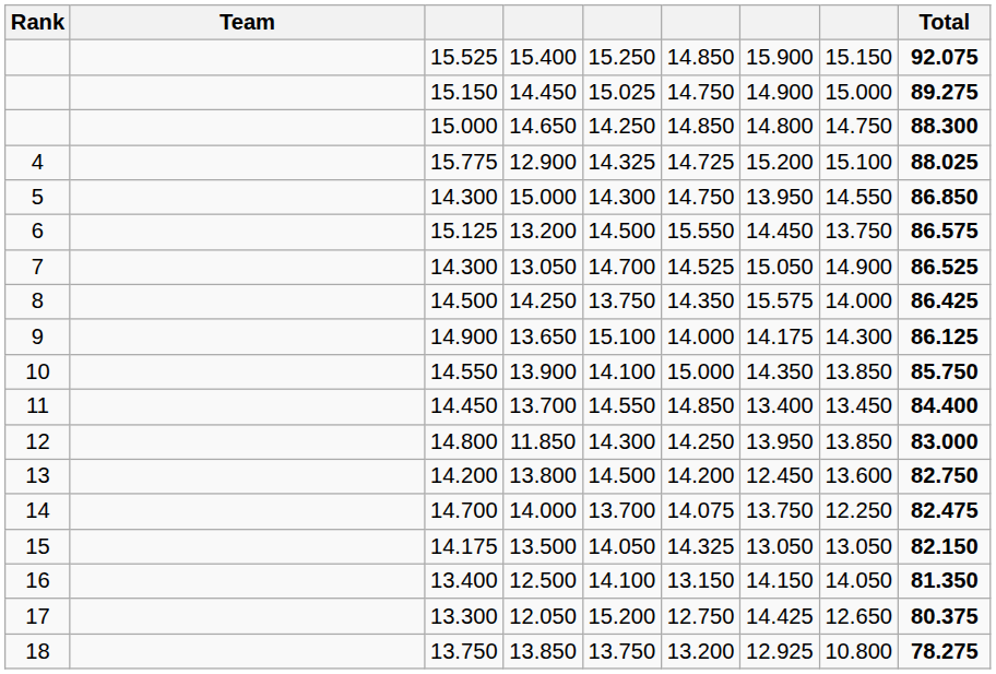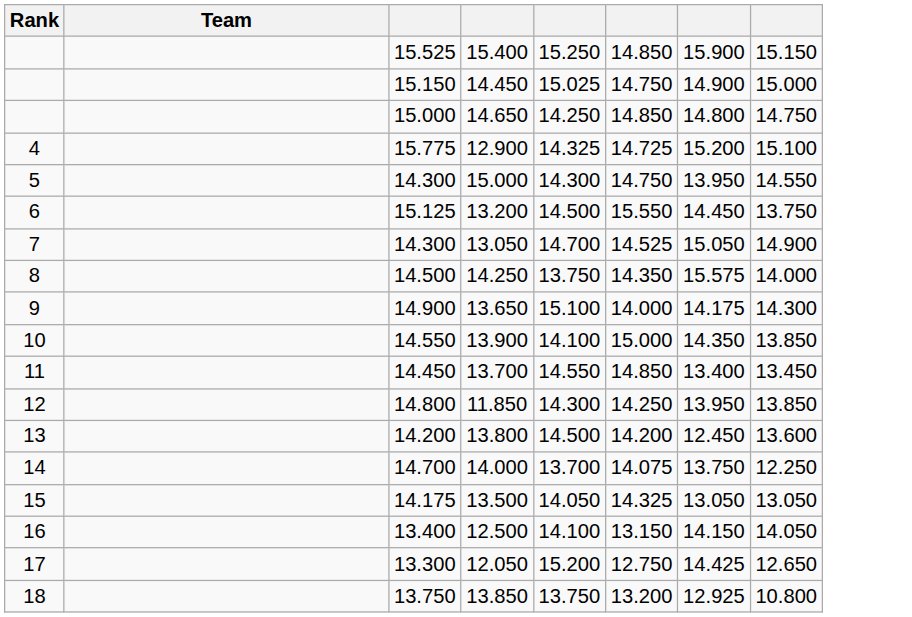- column: Total | 92.075 | 89.275 | 88.300 | 88.025 | 86.850 | 86.575 | 86.525 | 86.425 | 86.125 | 85.750 | 84.400 | 83.000 | 82.750 | 82.475 | 82.150 | 81.350 | 80.375 | 78.275
